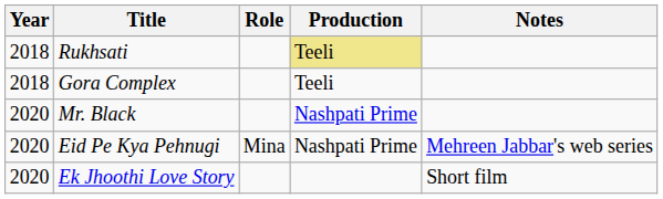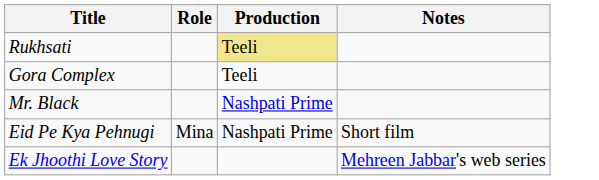- column: Year | 2018 | 2018 | 2020 | 2020 | 2020
Eid Pe Kya Pehnugi | Notes: Mehreen Jabbar's web series -> Short film
Ek Jhoothi Love Story | Notes: Short film -> Mehreen Jabbar's web series
